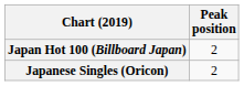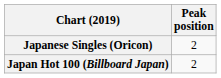rows swapped: Japan Hot 100 (Billboard Japan) <-> Japanese Singles (Oricon)
